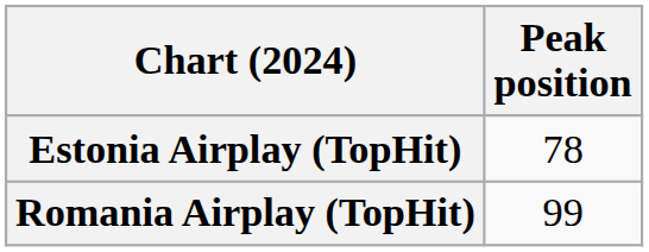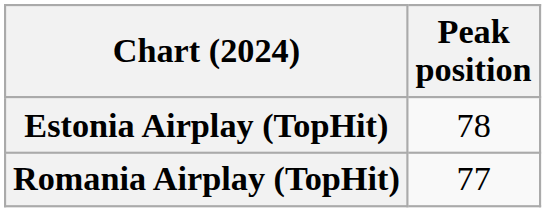Romania Airplay (TopHit) | Peak position: 99 -> 77
